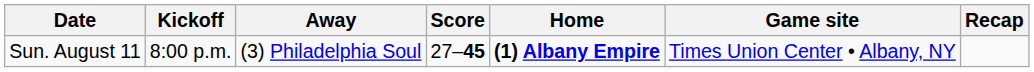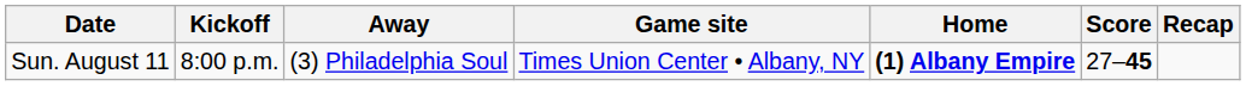columns swapped: Score <-> Game site
